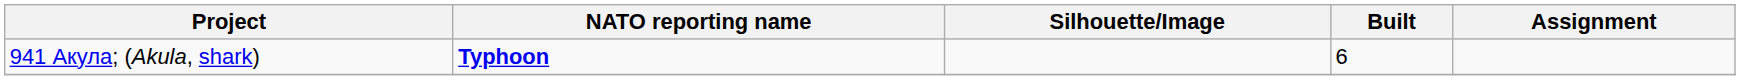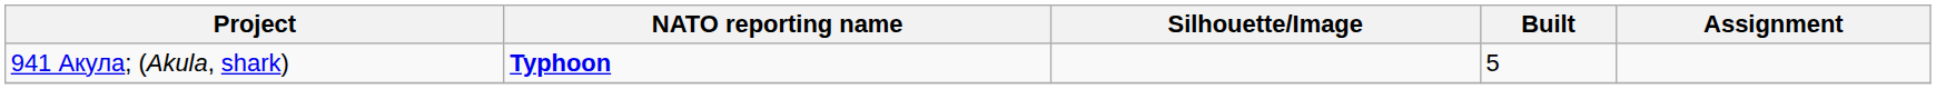941 Акула; (Akula, shark) | Built: 6 -> 5
